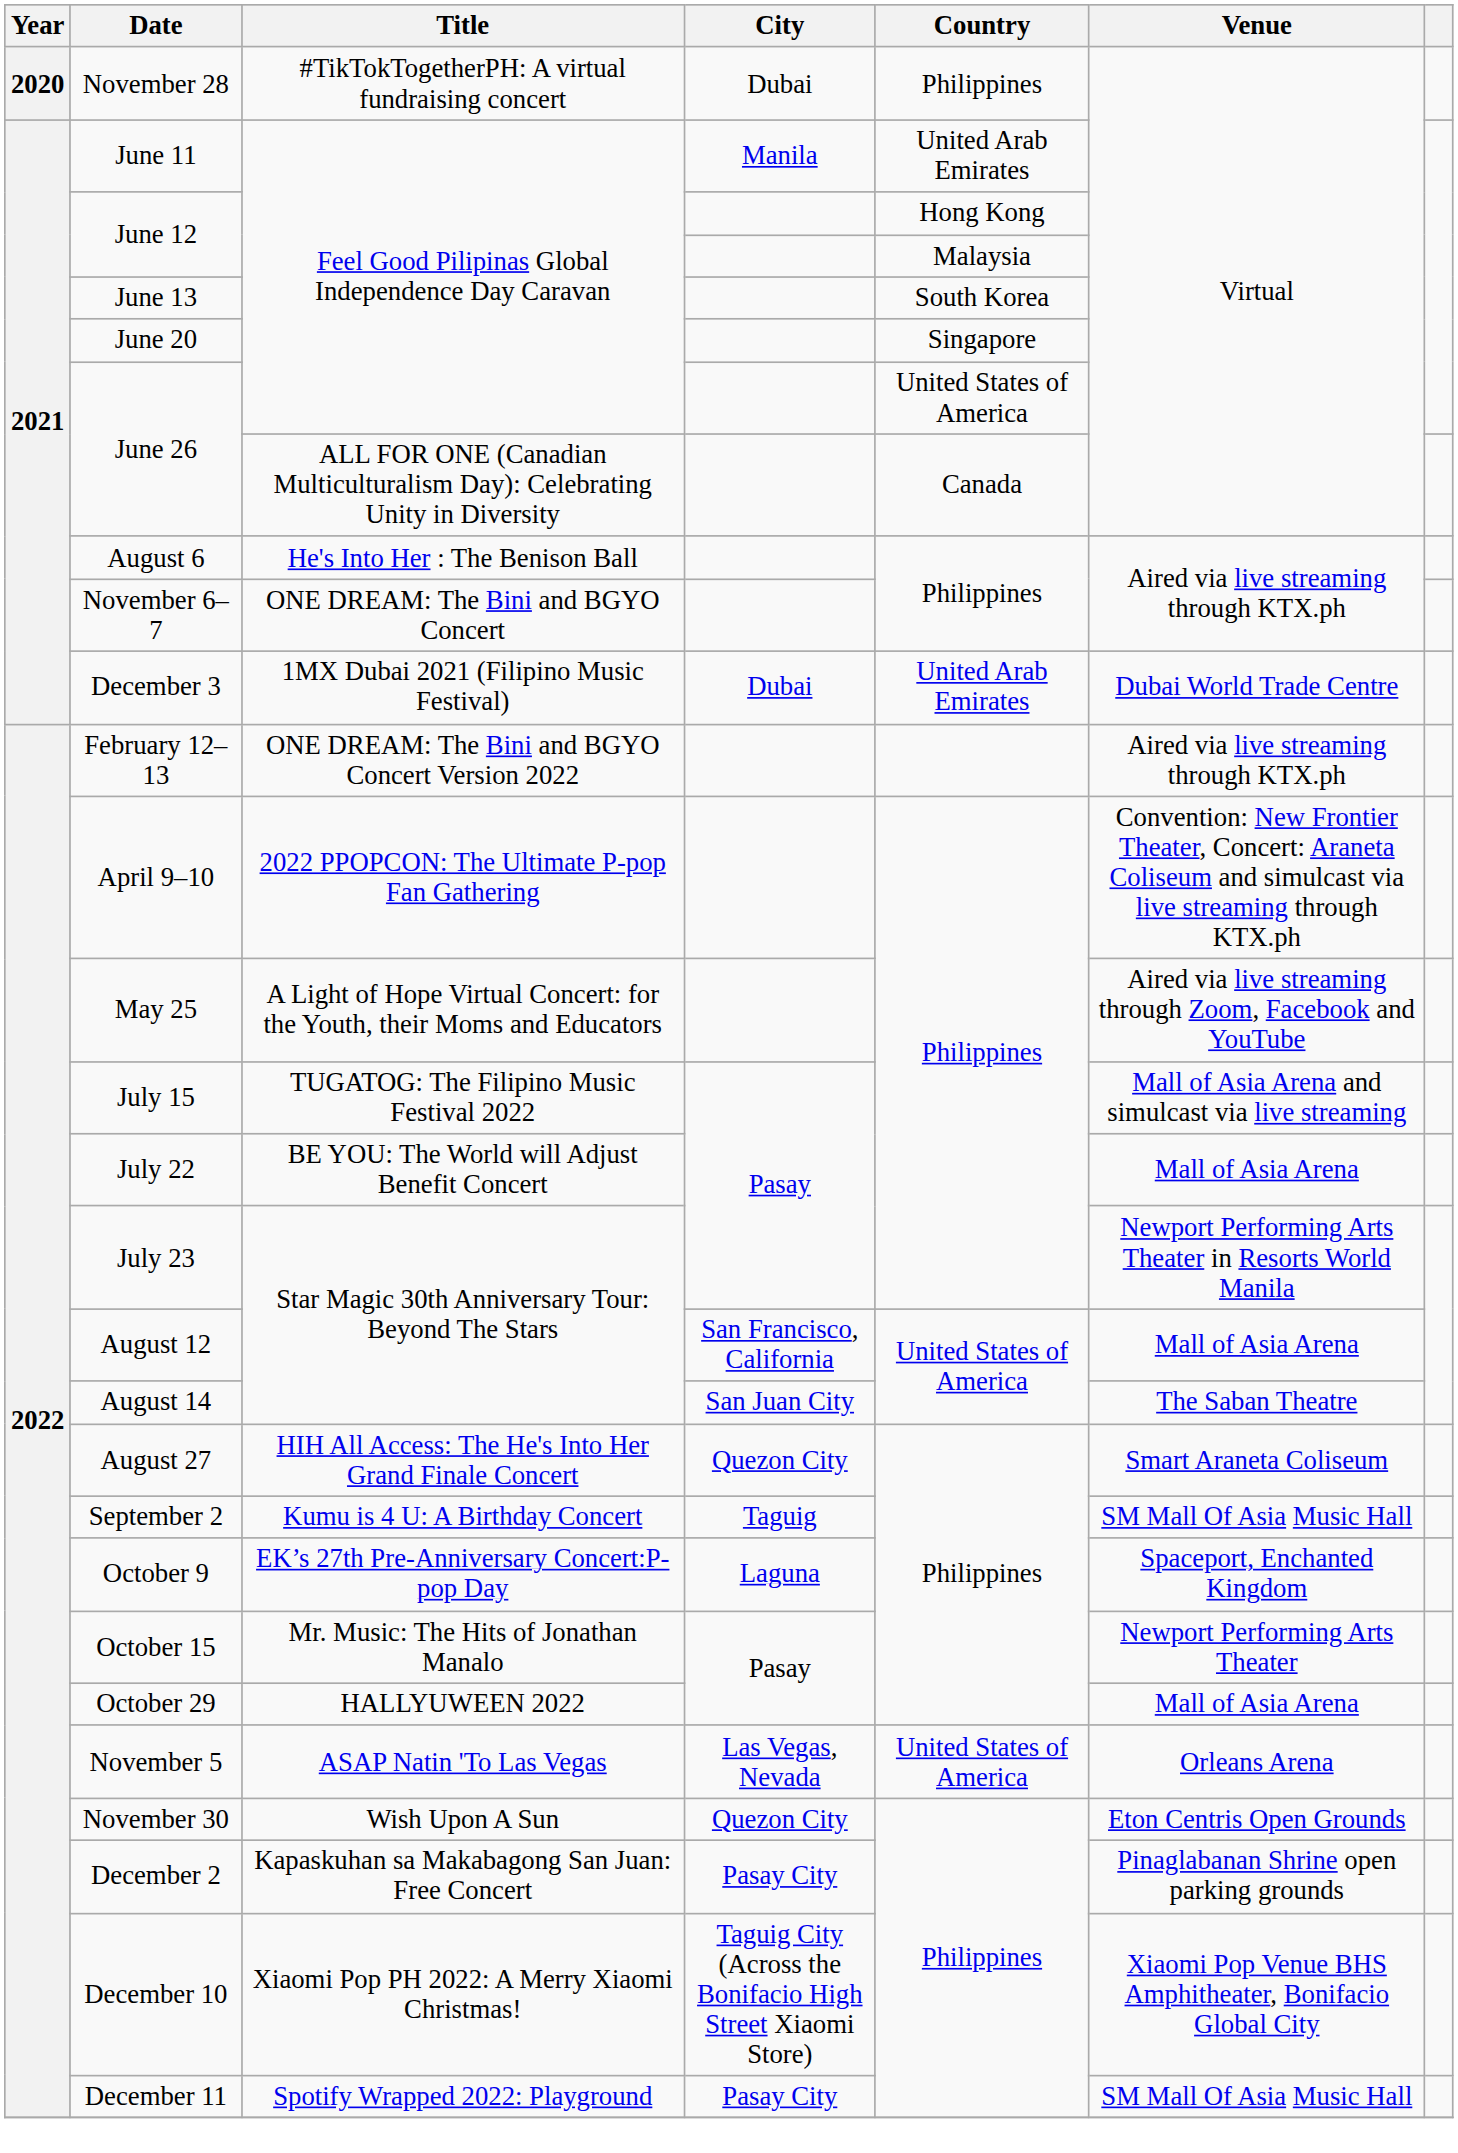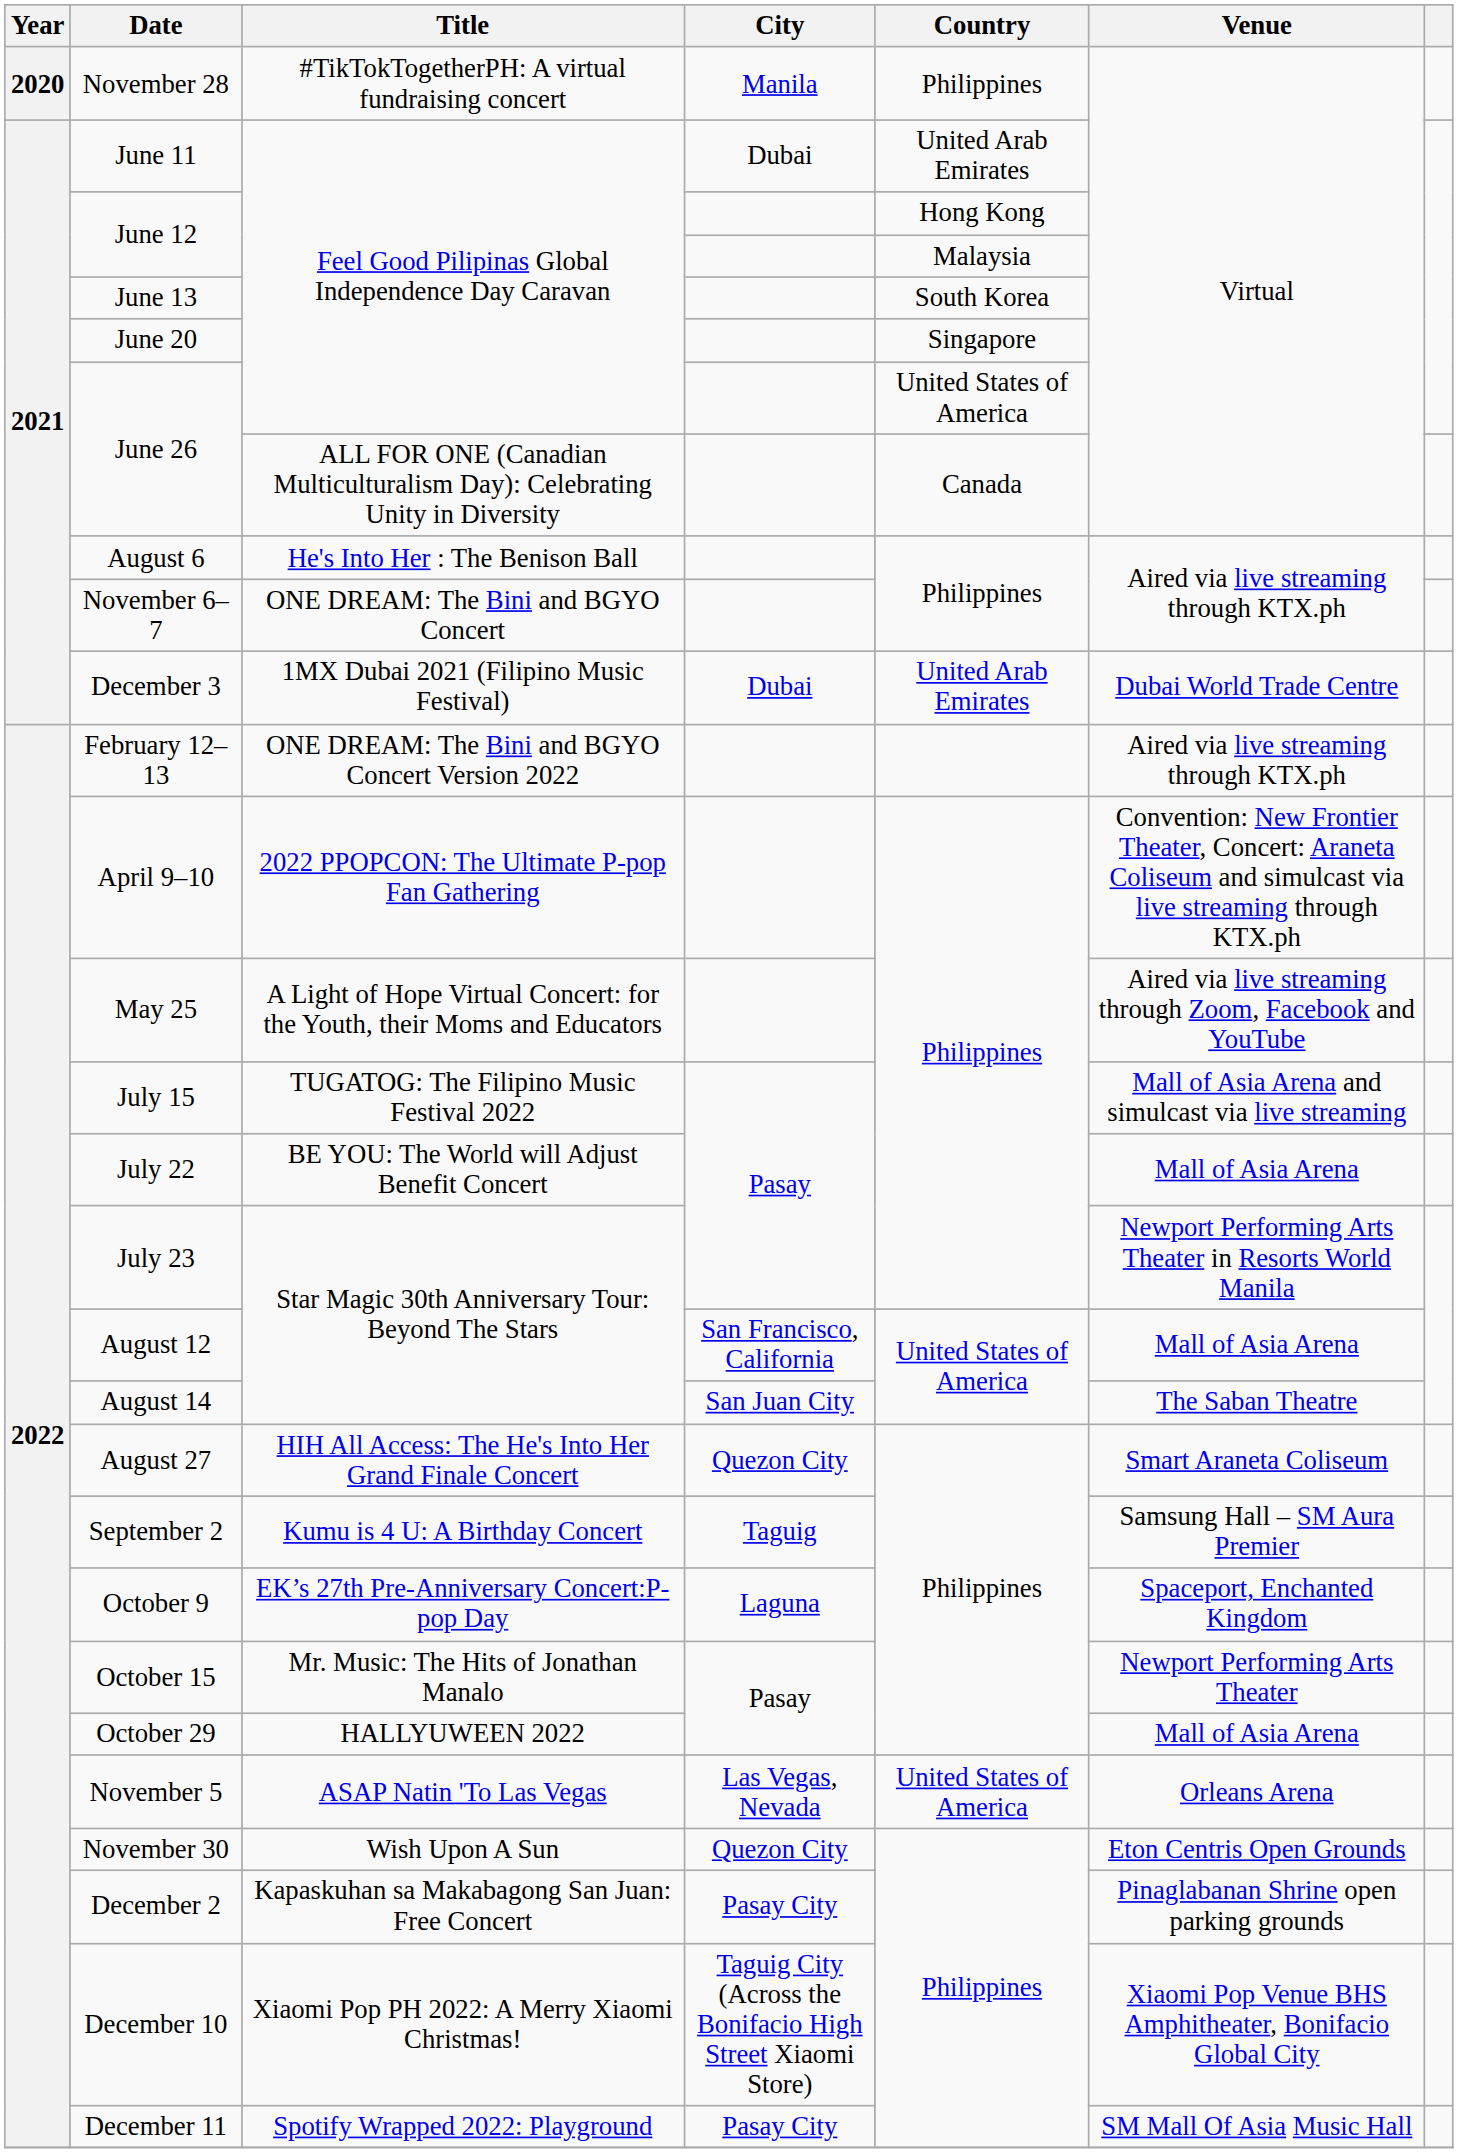November 28 | City: Dubai -> Manila
June 11 | City: Manila -> Dubai
September 2 | Venue: SM Mall Of Asia Music Hall -> Samsung Hall – SM Aura Premier
